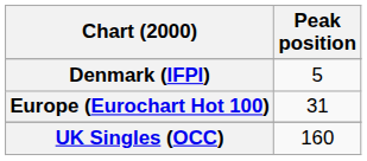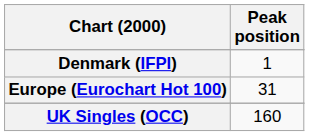Denmark (IFPI) | Peak position: 5 -> 1
